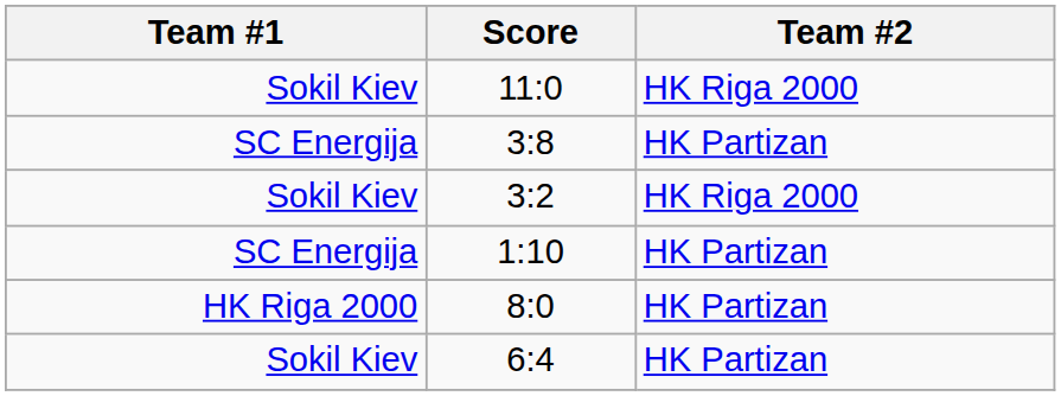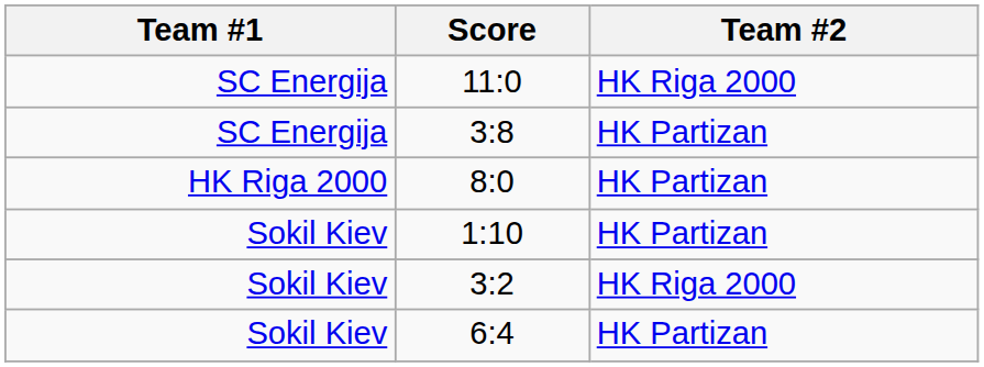11:0 | Team #1: Sokil Kiev -> SC Energija
rows swapped: 8:0 <-> 3:2
1:10 | Team #1: SC Energija -> Sokil Kiev
